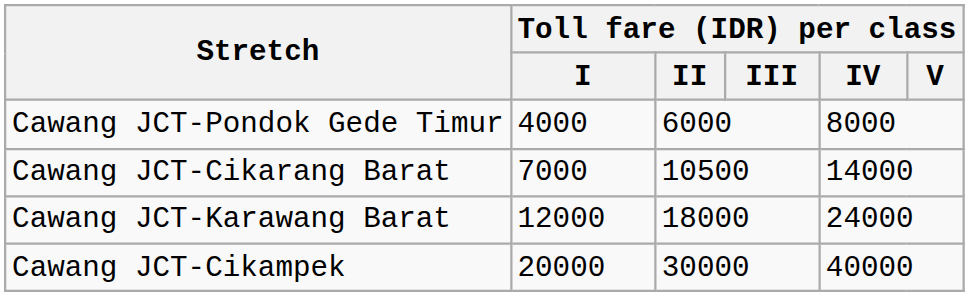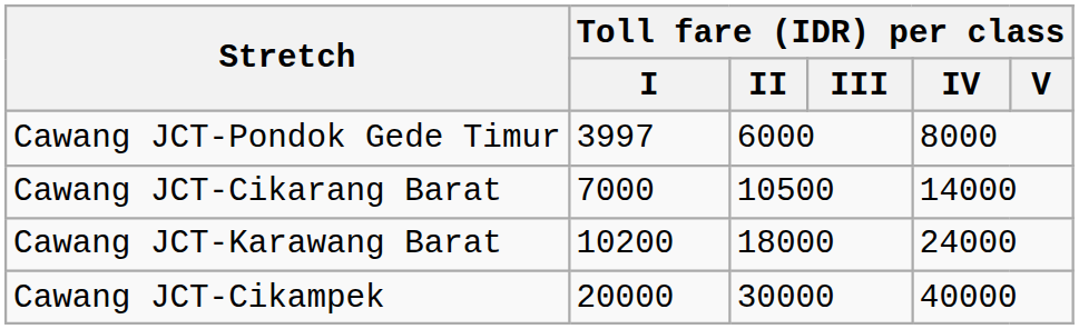Cawang JCT-Pondok Gede Timur | Toll fare (IDR) per class / I: 4000 -> 3997
Cawang JCT-Karawang Barat | Toll fare (IDR) per class / I: 12000 -> 10200
